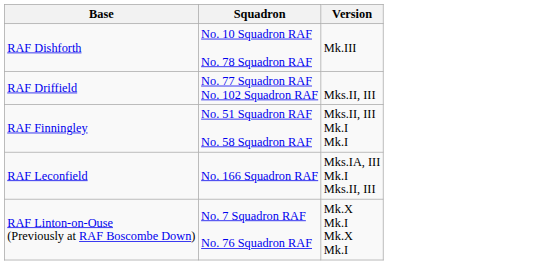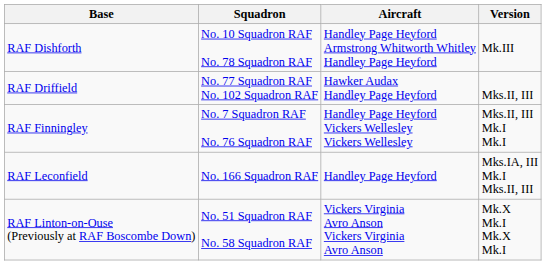+ column: Aircraft | Handley Page Heyford Armstrong Whitworth Whitley Handley Page Heyford | Hawker Audax Handley Page Heyford | Handley Page Heyford Vickers Wellesley Vickers Wellesley | Handley Page Heyford | Vickers Virginia Avro Anson Vickers Virginia Avro Anson
RAF Finningley | Squadron: No. 51 Squadron RAF No. 58 Squadron RAF -> No. 7 Squadron RAF No. 76 Squadron RAF
RAF Linton-on-Ouse (Previously at RAF Boscombe Down) | Squadron: No. 7 Squadron RAF No. 76 Squadron RAF -> No. 51 Squadron RAF No. 58 Squadron RAF
